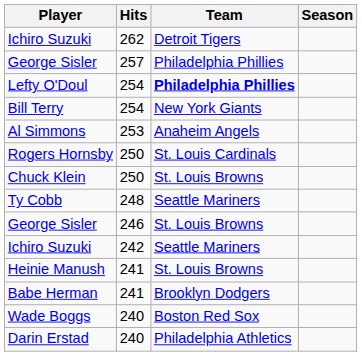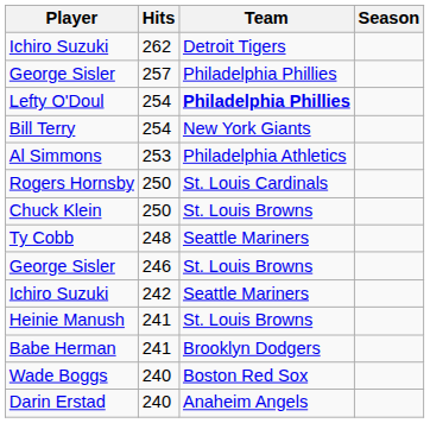Al Simmons | Team: Anaheim Angels -> Philadelphia Athletics
Darin Erstad | Team: Philadelphia Athletics -> Anaheim Angels
